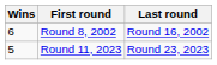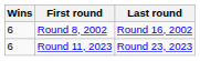Round 11, 2023 | Wins: 5 -> 6
